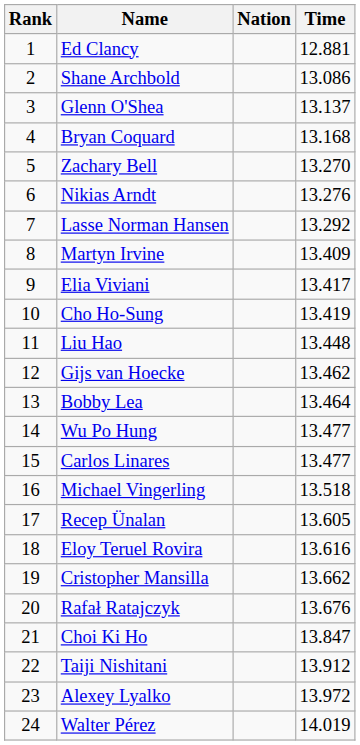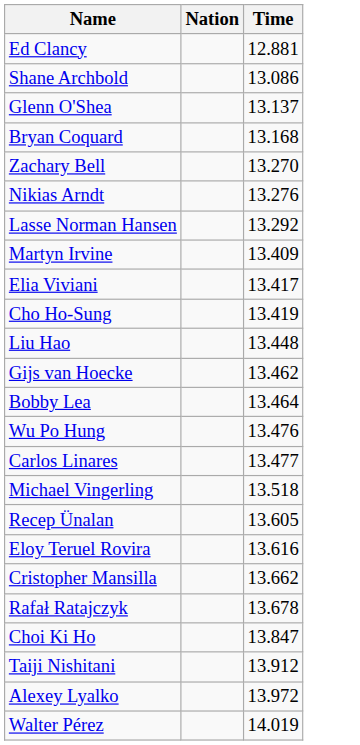- column: Rank | 1 | 2 | 3 | 4 | 5 | 6 | 7 | 8 | 9 | 10 | 11 | 12 | 13 | 14 | 15 | 16 | 17 | 18 | 19 | 20 | 21 | 22 | 23 | 24
Wu Po Hung | Time: 13.477 -> 13.476
Rafał Ratajczyk | Time: 13.676 -> 13.678
